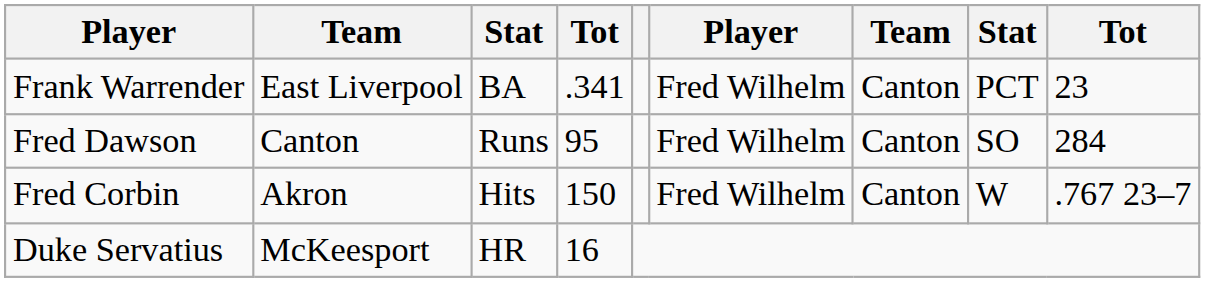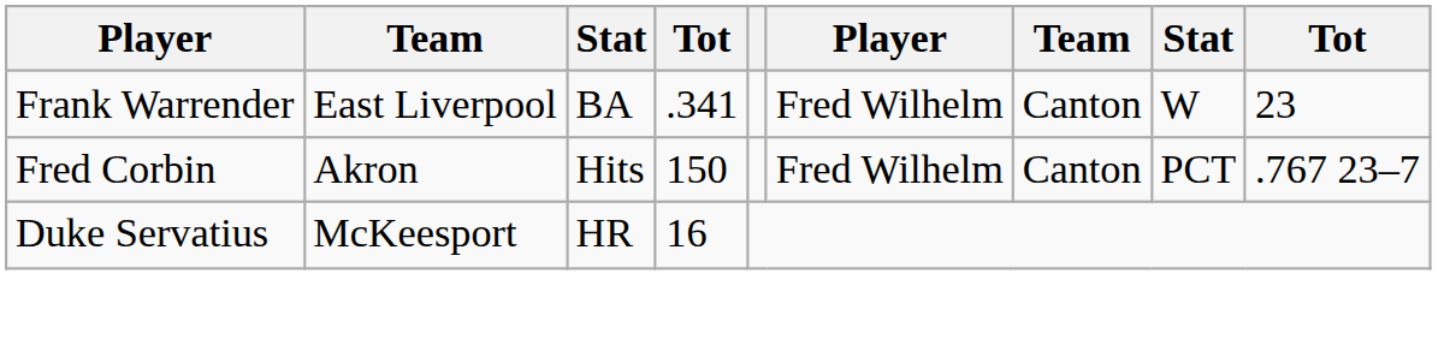Frank Warrender | column 8: PCT -> W
- row: Fred Dawson | Canton | Runs | 95 | Fred Wilhelm | Canton | SO | 284
Fred Corbin | column 8: W -> PCT
